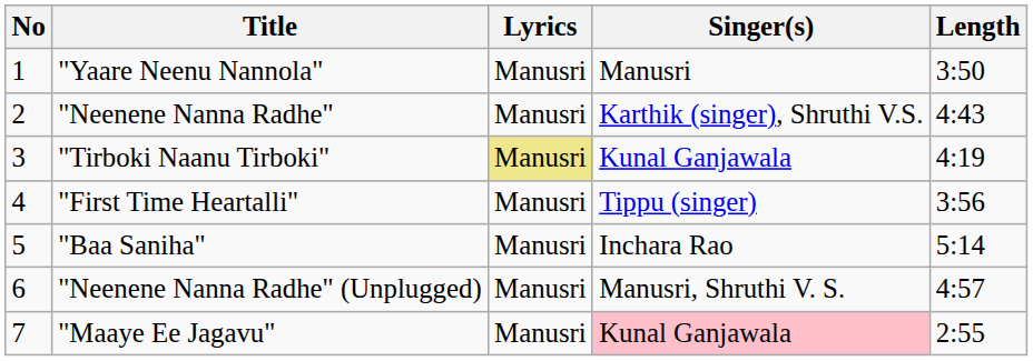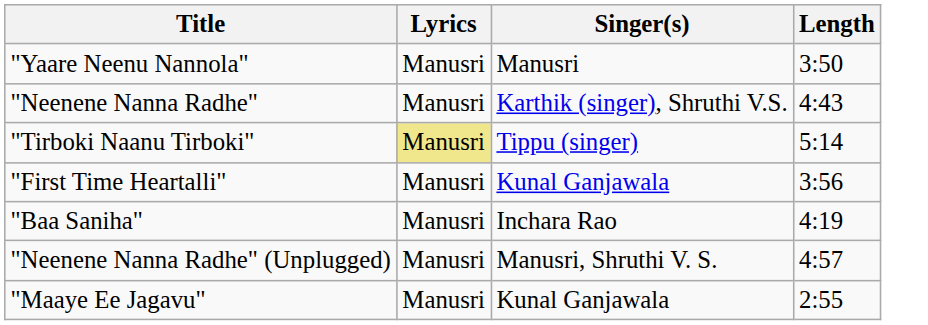- column: No | 1 | 2 | 3 | 4 | 5 | 6 | 7
"Tirboki Naanu Tirboki" | Singer(s): Kunal Ganjawala -> Tippu (singer)
"Tirboki Naanu Tirboki" | Length: 4:19 -> 5:14
"First Time Heartalli" | Singer(s): Tippu (singer) -> Kunal Ganjawala
"Baa Saniha" | Length: 5:14 -> 4:19
"Maaye Ee Jagavu" | Singer(s): pink background -> no background
